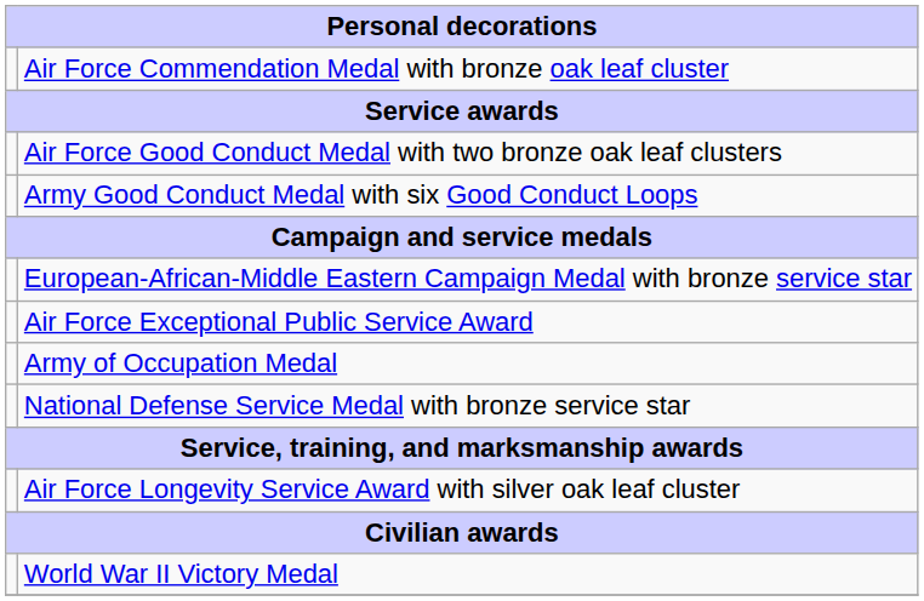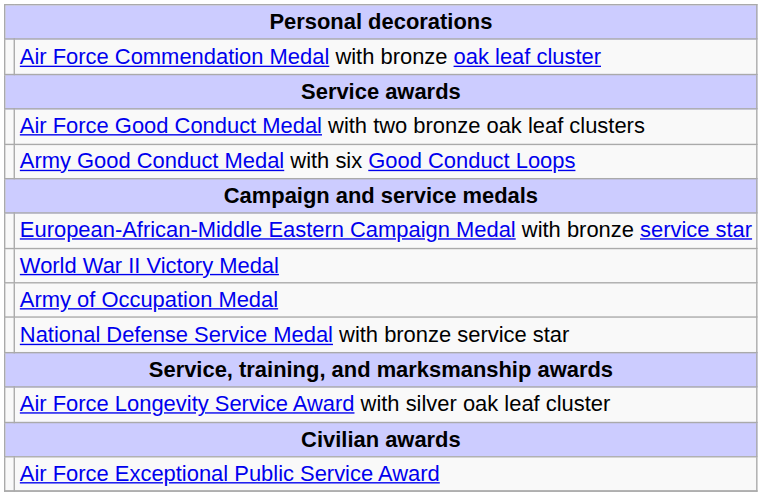rows swapped: World War II Victory Medal <-> Air Force Exceptional Public Service Award
